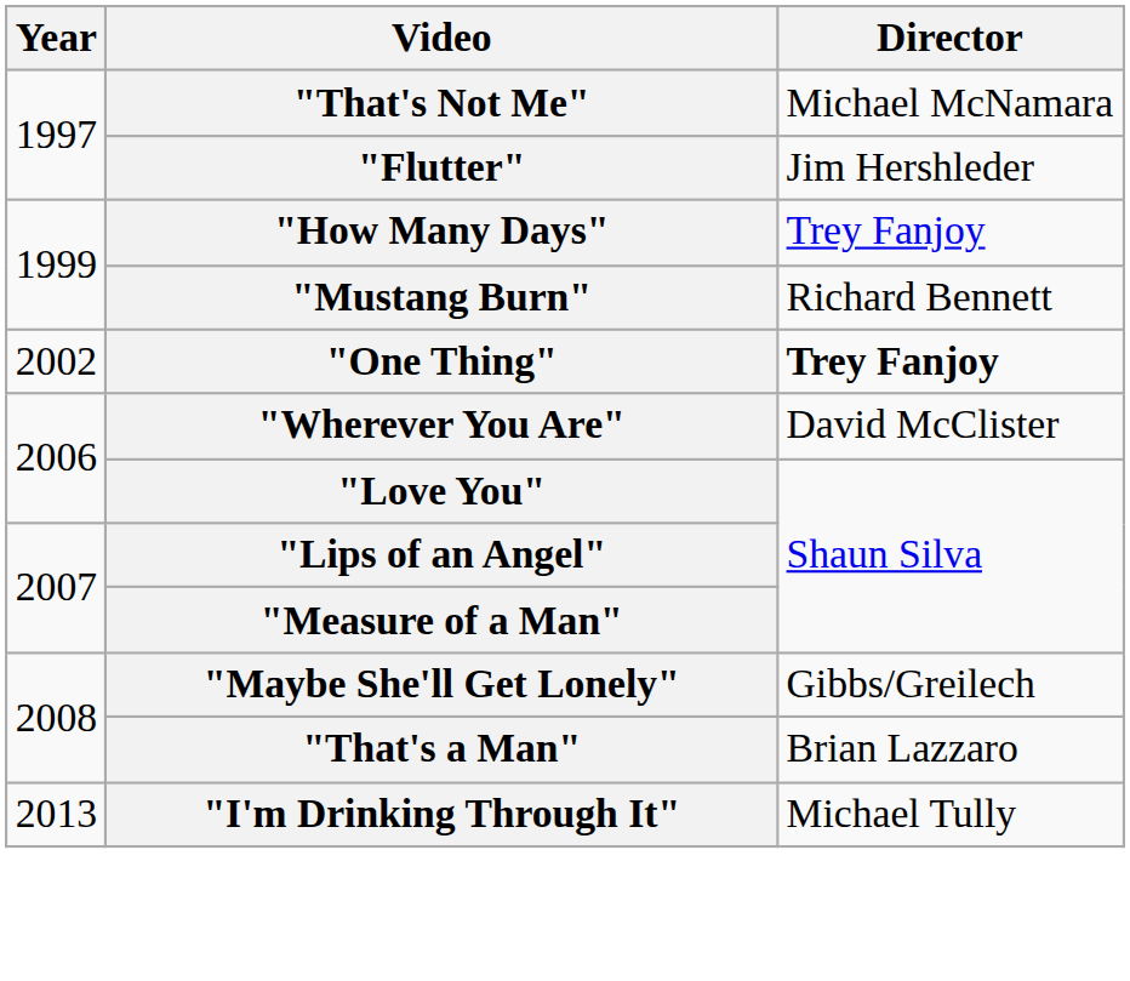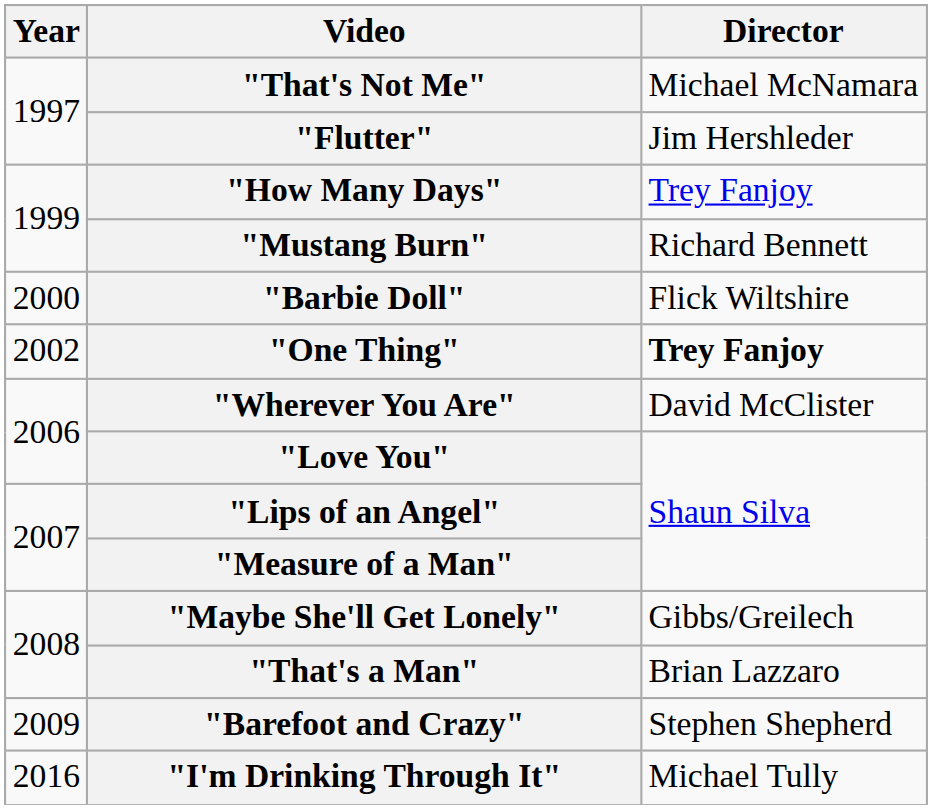+ row: 2000 | "Barbie Doll" | Flick Wiltshire
+ row: 2009 | "Barefoot and Crazy" | Stephen Shepherd
"I'm Drinking Through It" | Year: 2013 -> 2016
